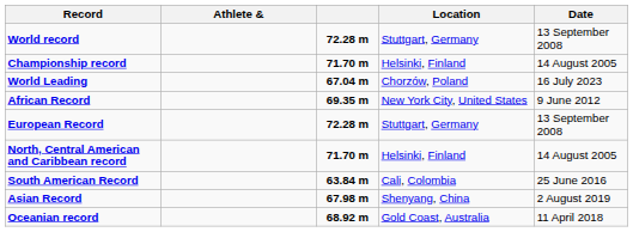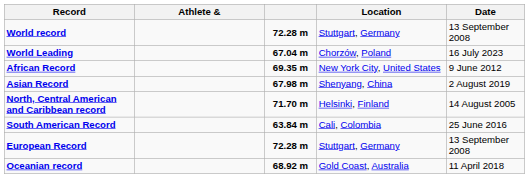- row: Championship record | 71.70 m | Helsinki, Finland | 14 August 2005
rows swapped: Asian Record <-> European Record
